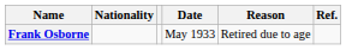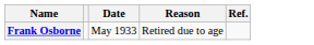- column: Nationality
